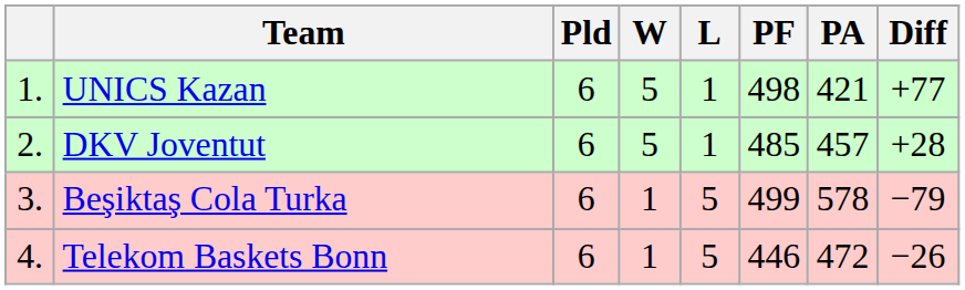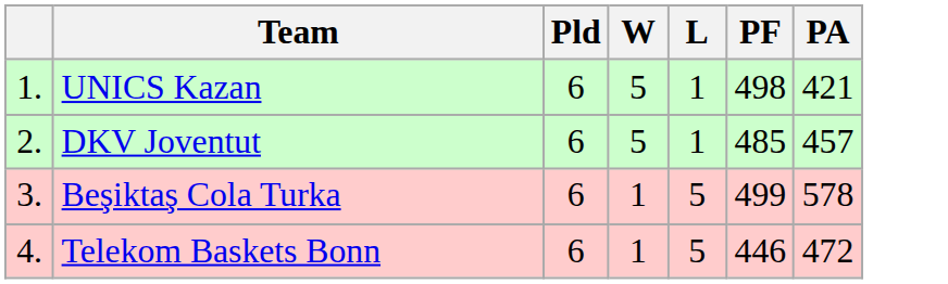- column: Diff | +77 | +28 | −79 | −26
